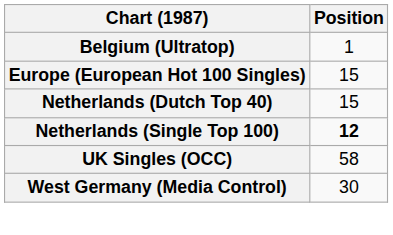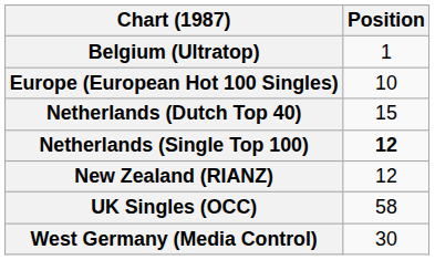Europe (European Hot 100 Singles) | Position: 15 -> 10
+ row: New Zealand (RIANZ) | 12
